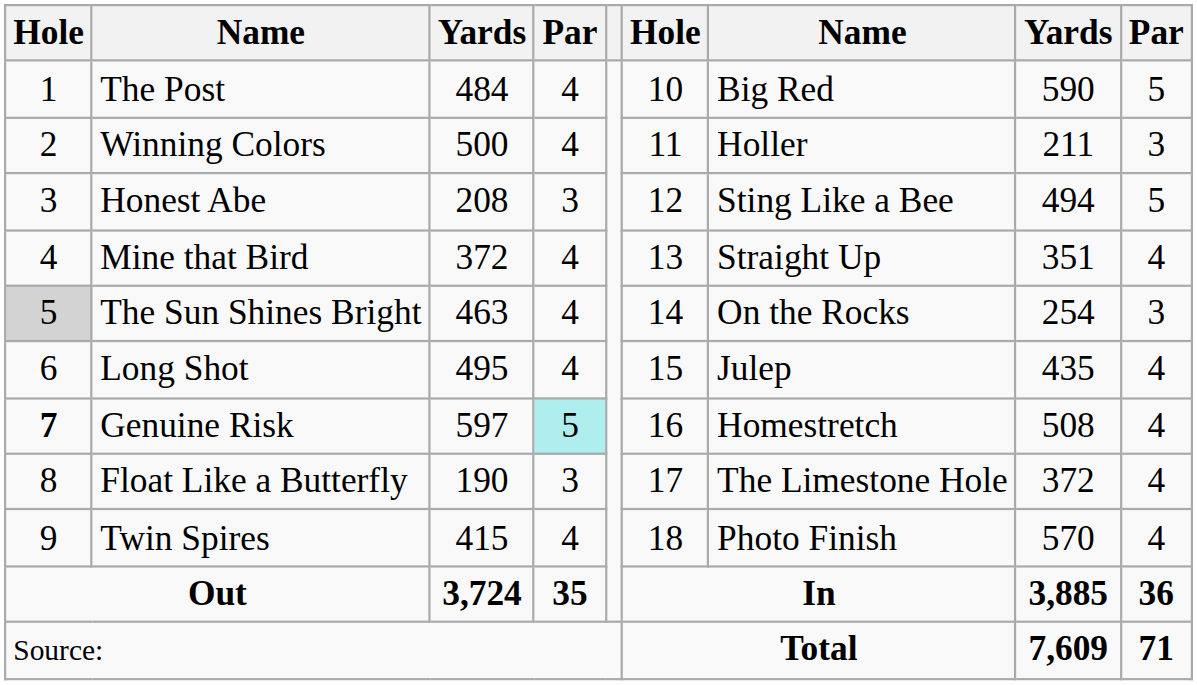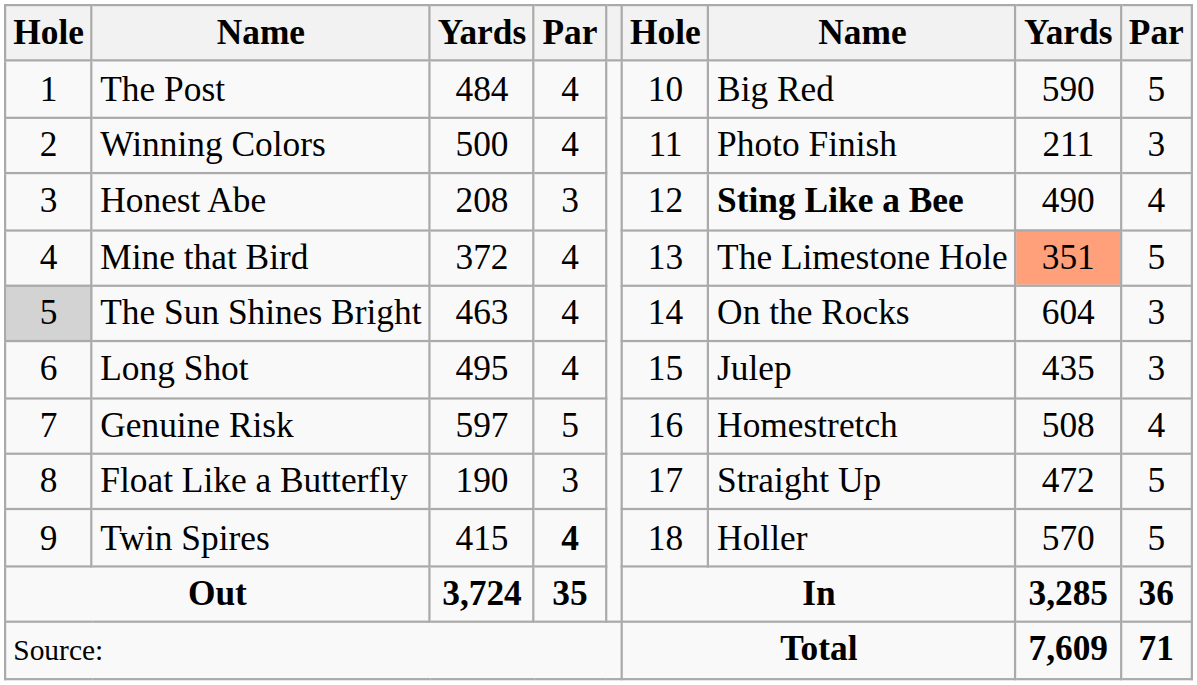Winning Colors | column 7: Holler -> Photo Finish
Honest Abe | column 7: normal -> bold
Honest Abe | column 8: 494 -> 490
Honest Abe | column 9: 5 -> 4
Mine that Bird | column 7: Straight Up -> The Limestone Hole
Mine that Bird | column 8: no background -> lightsalmon background
Mine that Bird | column 9: 4 -> 5
The Sun Shines Bright | column 8: 254 -> 604
Long Shot | column 9: 4 -> 3
Genuine Risk | column 1: bold -> normal
Genuine Risk | column 4: paleturquoise background -> no background
Float Like a Butterfly | column 7: The Limestone Hole -> Straight Up
Float Like a Butterfly | column 8: 372 -> 472
Float Like a Butterfly | column 9: 4 -> 5
Twin Spires | column 4: normal -> bold
Twin Spires | column 7: Photo Finish -> Holler
Twin Spires | column 9: 4 -> 5
Out | column 8: 3,885 -> 3,285
